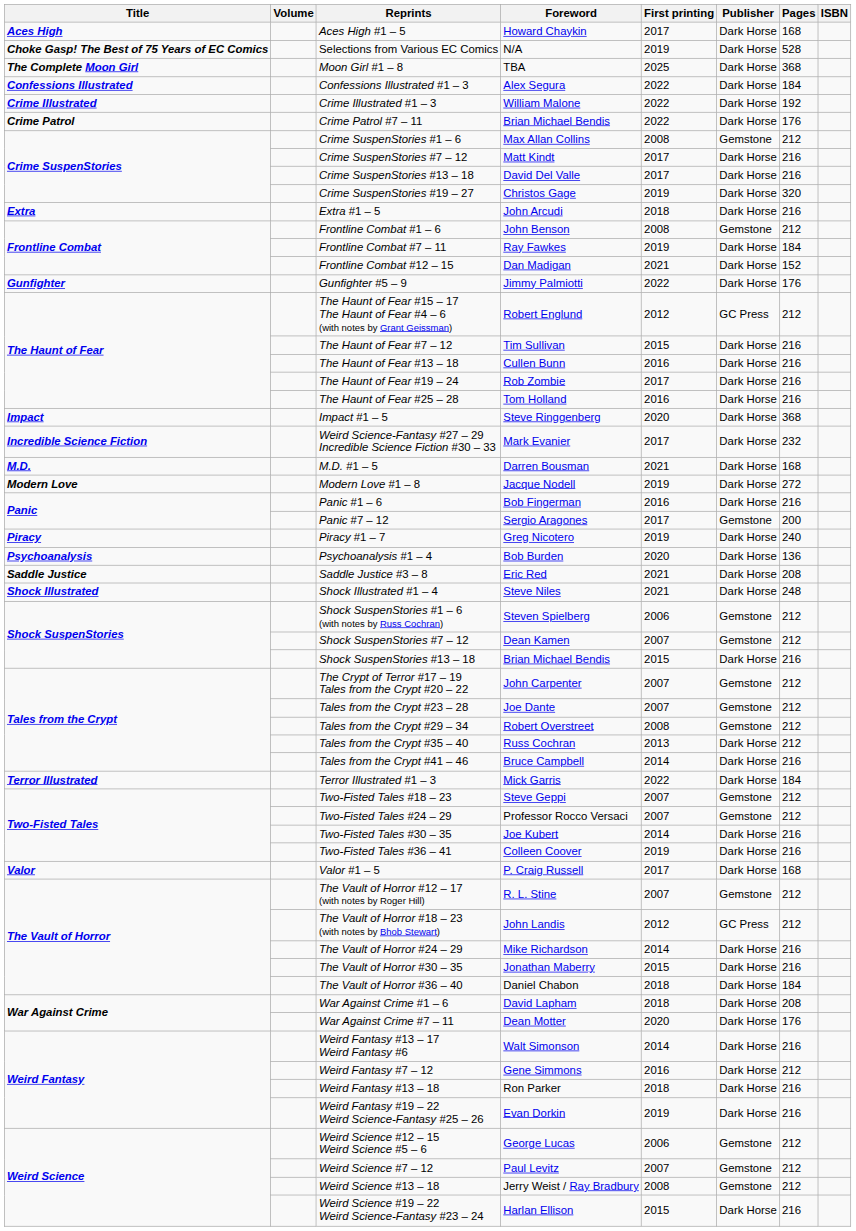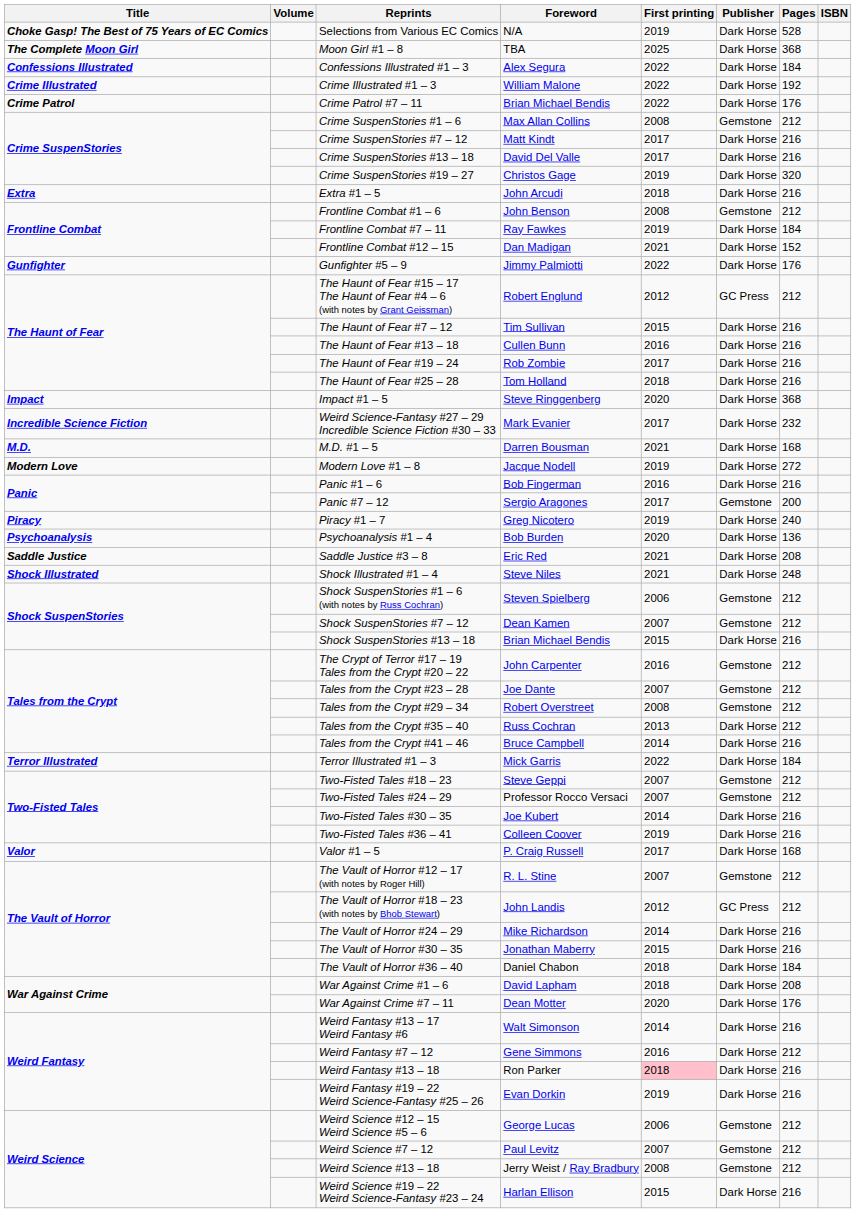- row: Aces High | Aces High #1 – 5 | Howard Chaykin | 2017 | Dark Horse | 168
The Haunt of Fear #25 – 28 | First printing: 2016 -> 2018
The Crypt of Terror #17 – 19 Tales from the Crypt #20 – 22 | First printing: 2007 -> 2016
Weird Fantasy #13 – 18 | First printing: no background -> pink background
